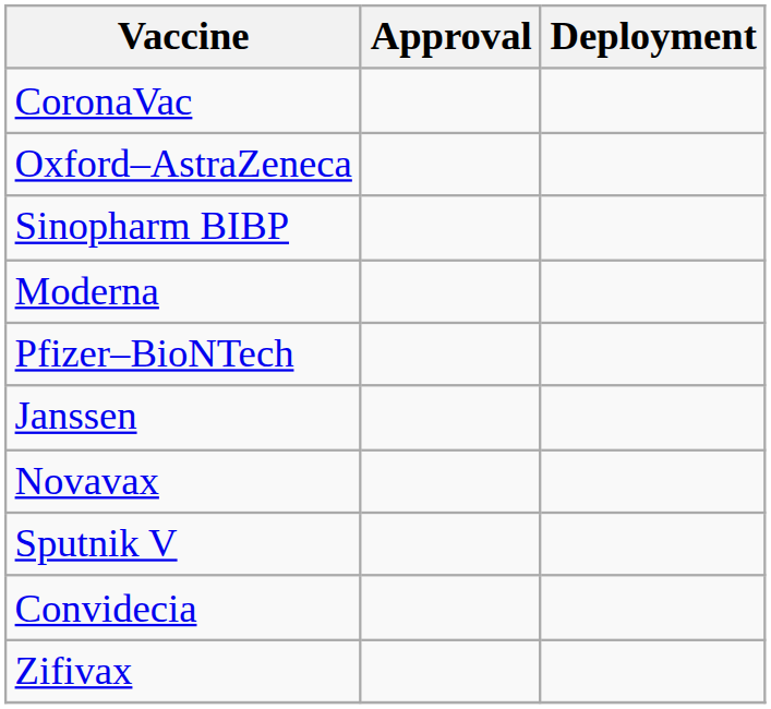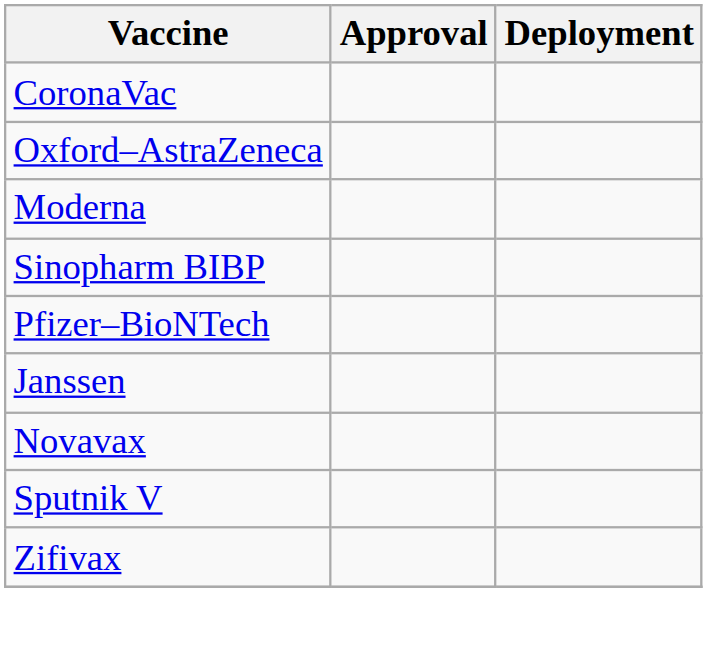rows swapped: Sinopharm BIBP <-> Moderna
- row: Convidecia
